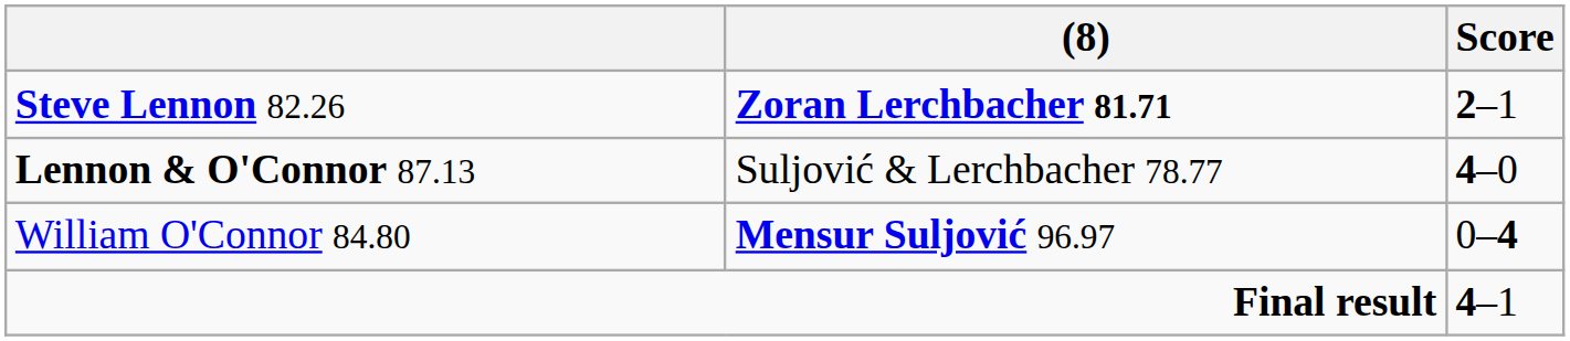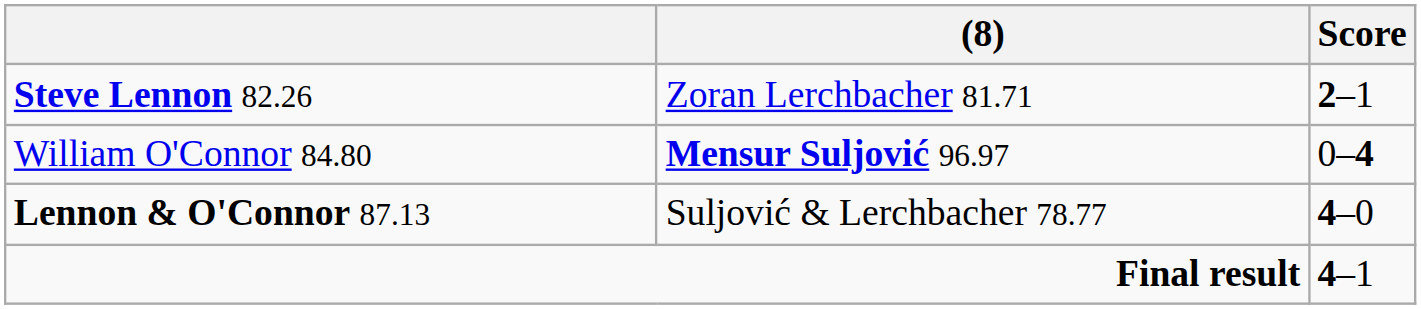Steve Lennon 82.26 | (8): bold -> normal
rows swapped: William O'Connor 84.80 <-> Lennon & O'Connor 87.13
